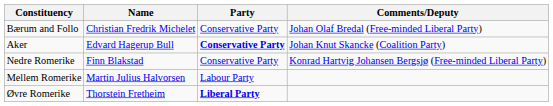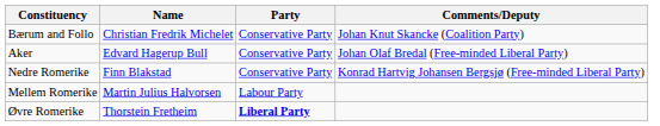Bærum and Follo | Comments/Deputy: Johan Olaf Bredal (Free-minded Liberal Party) -> Johan Knut Skancke (Coalition Party)
Aker | Party: bold -> normal
Aker | Comments/Deputy: Johan Knut Skancke (Coalition Party) -> Johan Olaf Bredal (Free-minded Liberal Party)
